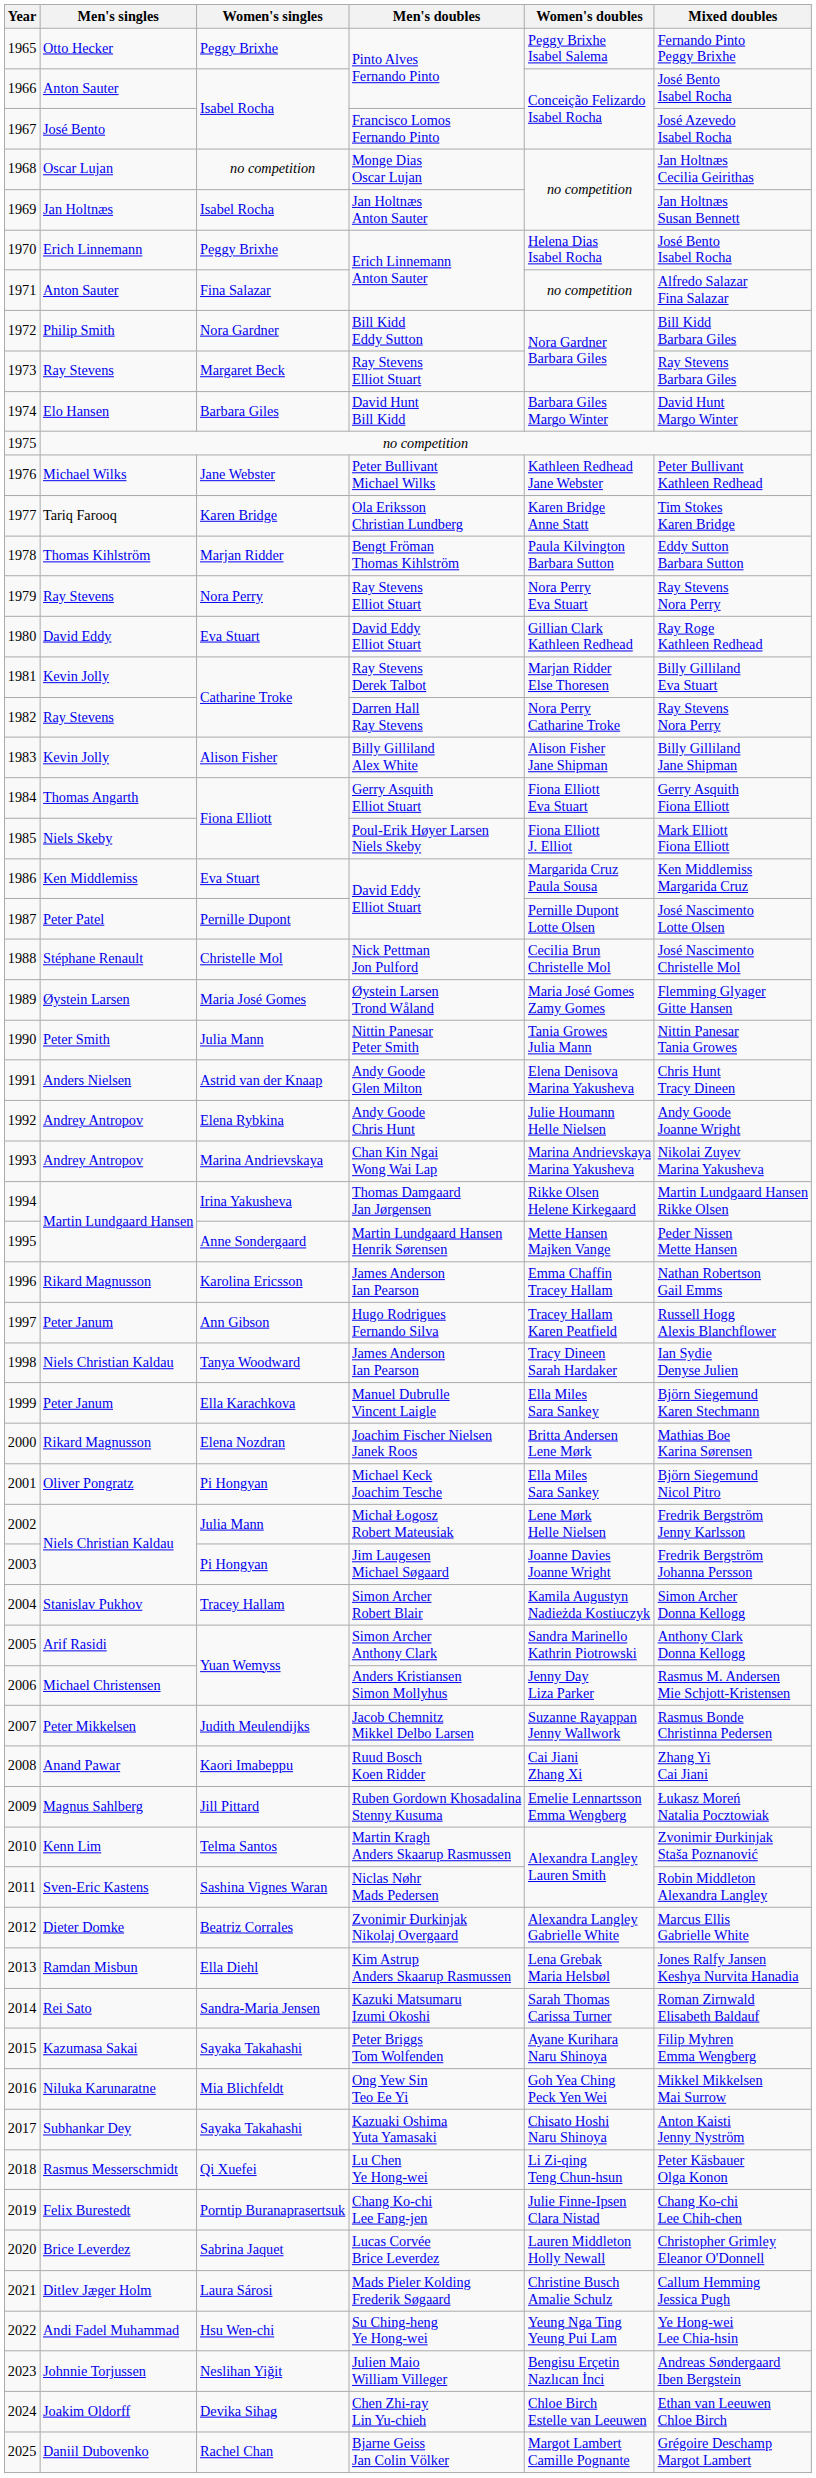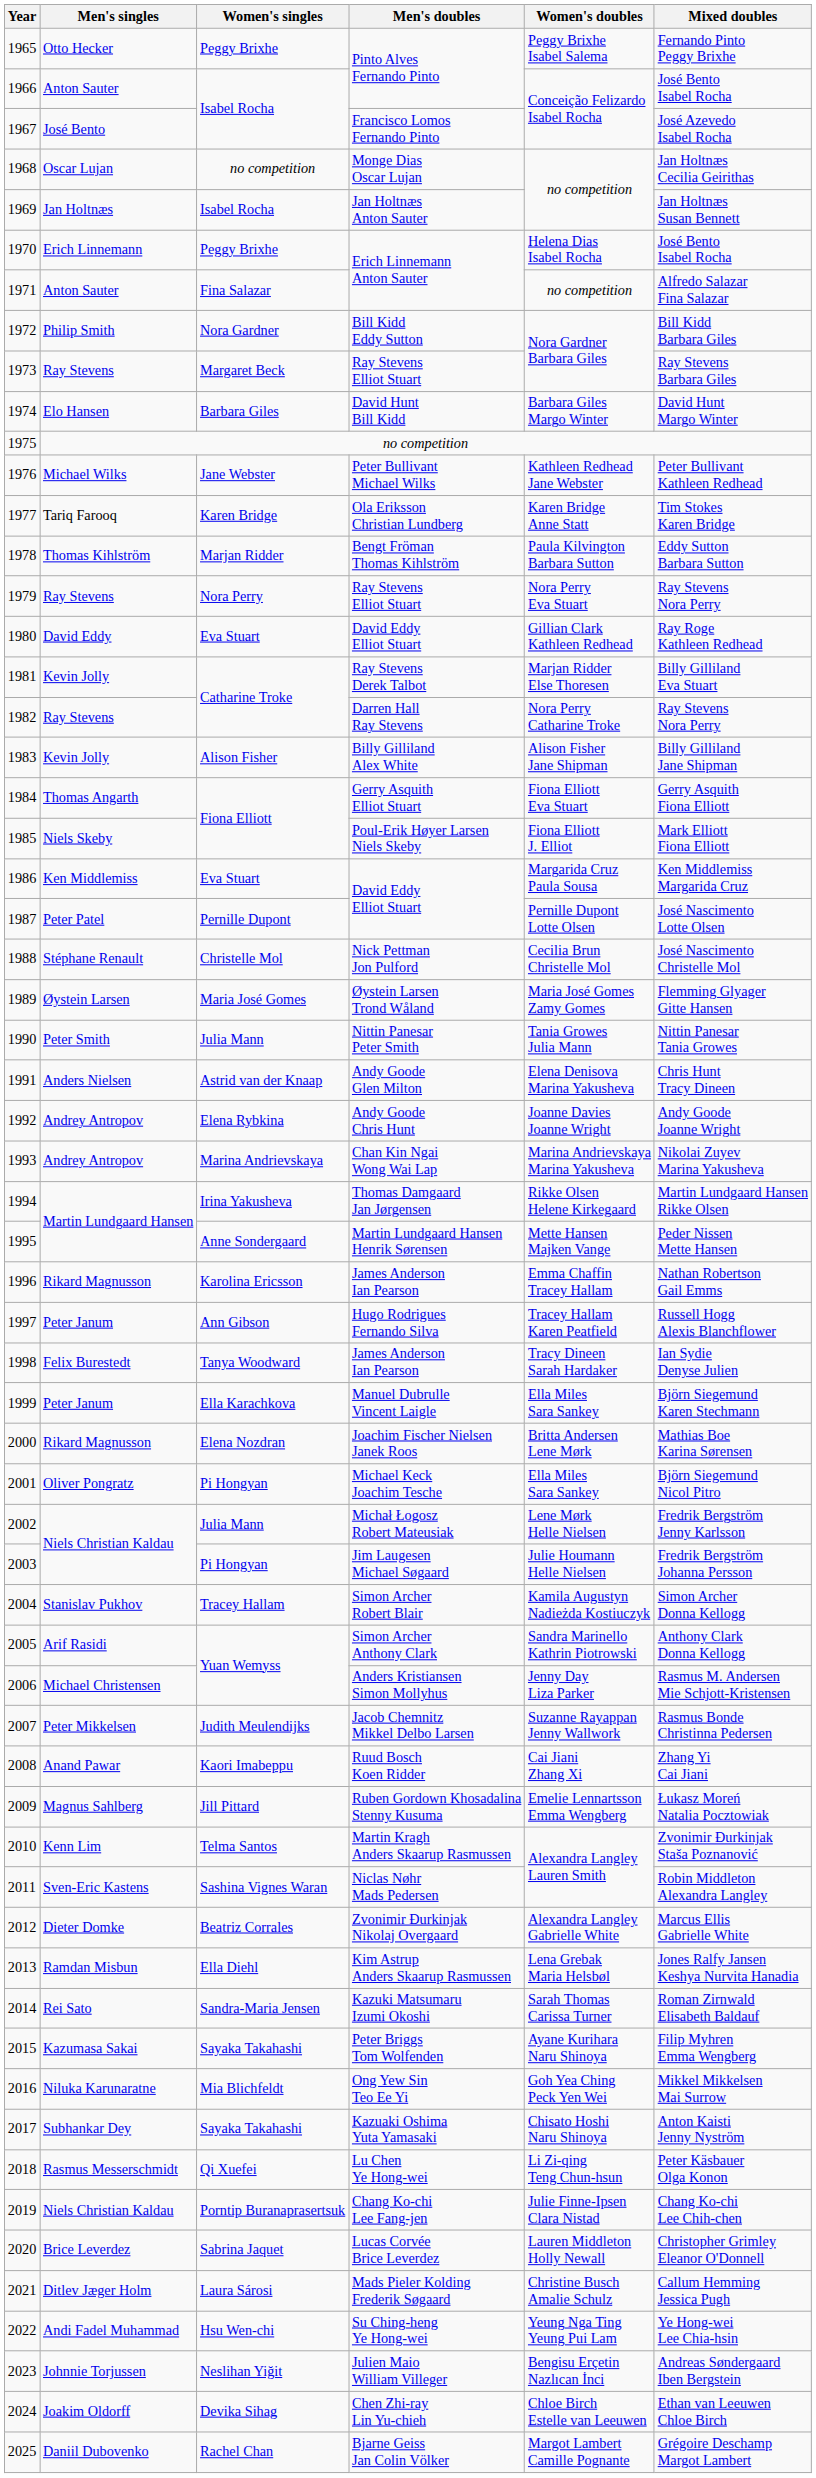Andy Goode Chris Hunt | Women's doubles: Julie Houmann Helle Nielsen -> Joanne Davies Joanne Wright
1998 / James Anderson Ian Pearson | Men's singles: Niels Christian Kaldau -> Felix Burestedt
Jim Laugesen Michael Søgaard | Women's doubles: Joanne Davies Joanne Wright -> Julie Houmann Helle Nielsen
Chang Ko-chi Lee Fang-jen | Men's singles: Felix Burestedt -> Niels Christian Kaldau
